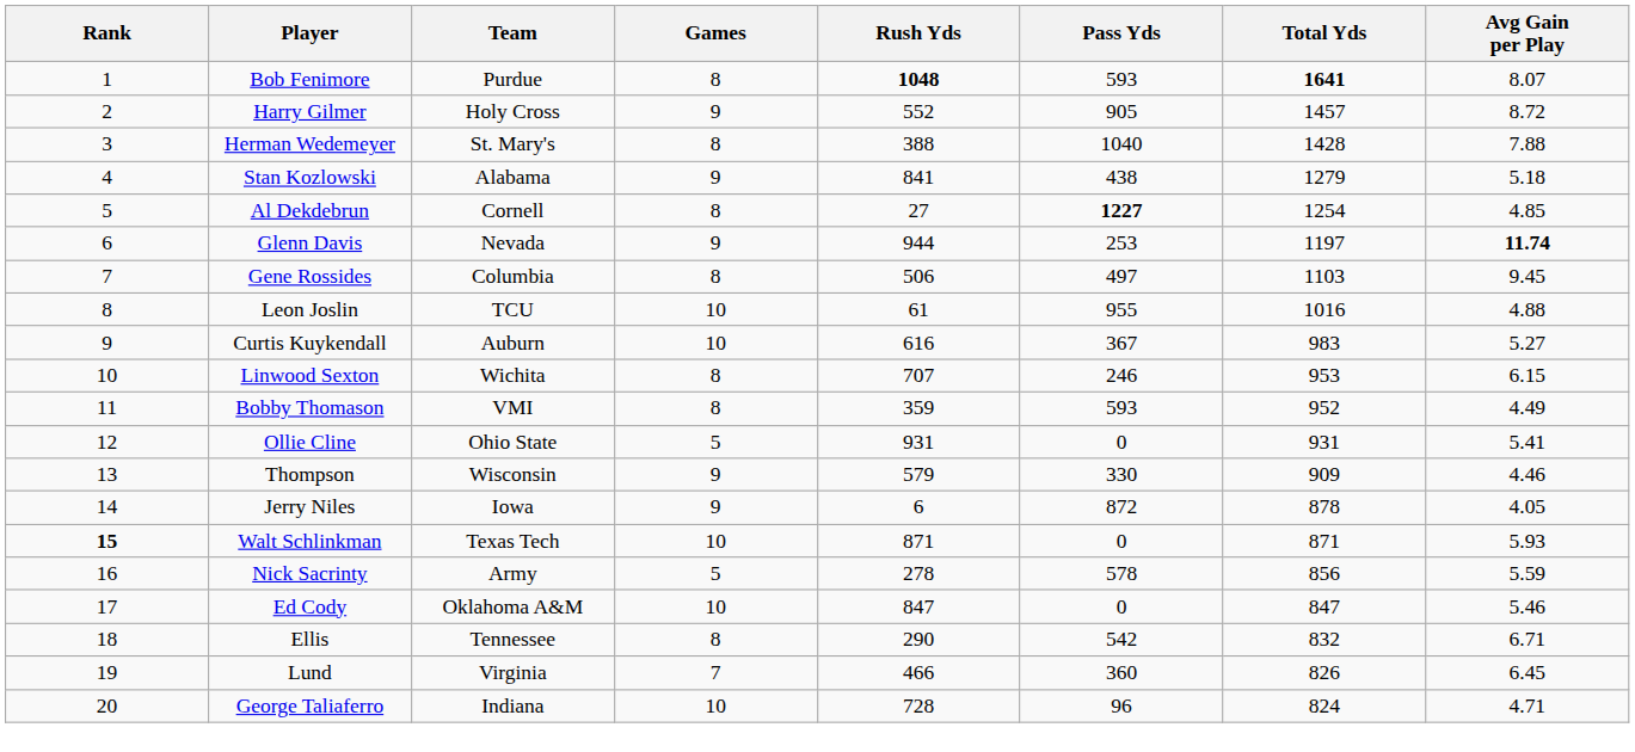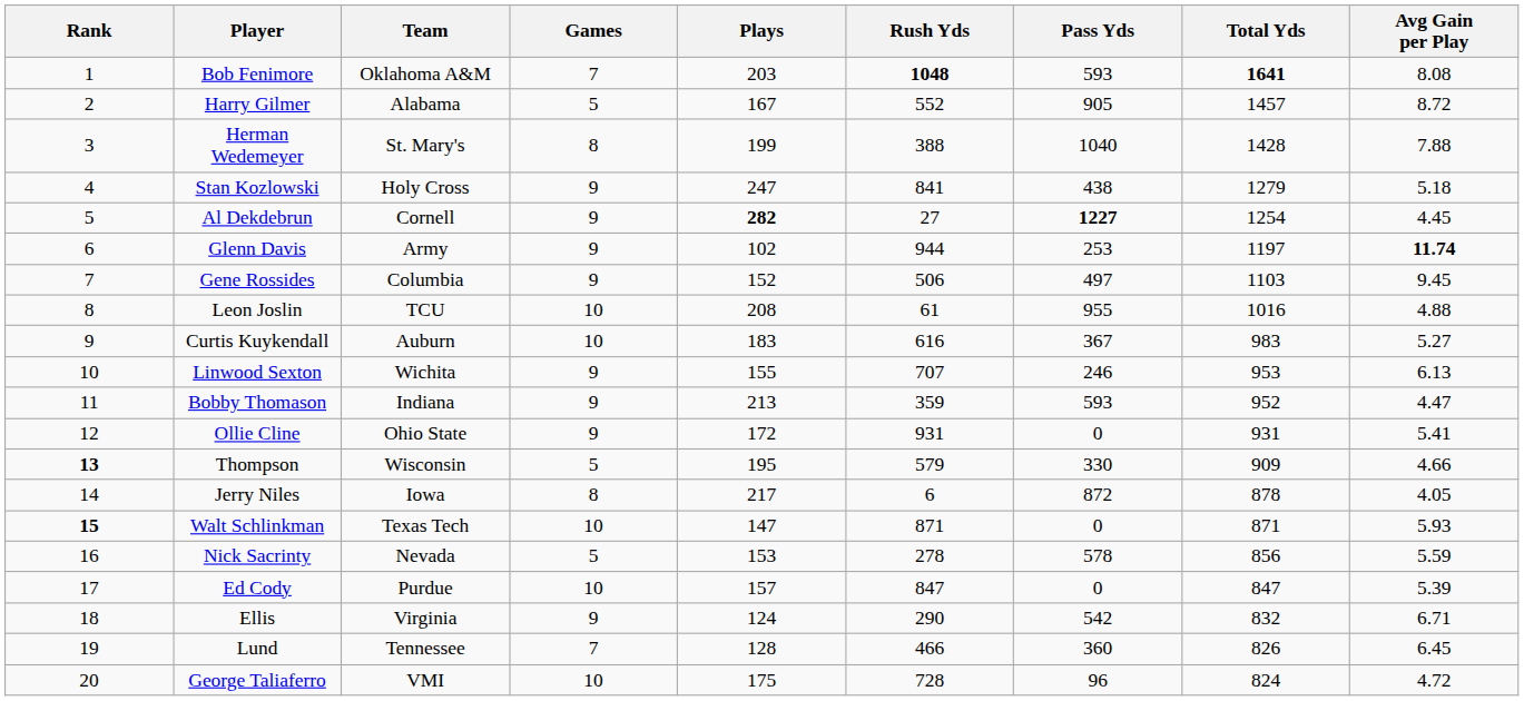+ column: Plays | 203 | 167 | 199 | 247 | 282 | 102 | 152 | 208 | 183 | 155 | 213 | 172 | 195 | 217 | 147 | 153 | 157 | 124 | 128 | 175
Bob Fenimore | Team: Purdue -> Oklahoma A&M
Bob Fenimore | Games: 8 -> 7
Bob Fenimore | Avg Gain per Play: 8.07 -> 8.08
Harry Gilmer | Team: Holy Cross -> Alabama
Harry Gilmer | Games: 9 -> 5
Stan Kozlowski | Team: Alabama -> Holy Cross
Al Dekdebrun | Games: 8 -> 9
Al Dekdebrun | Avg Gain per Play: 4.85 -> 4.45
Glenn Davis | Team: Nevada -> Army
Gene Rossides | Games: 8 -> 9
Linwood Sexton | Games: 8 -> 9
Linwood Sexton | Avg Gain per Play: 6.15 -> 6.13
Bobby Thomason | Team: VMI -> Indiana
Bobby Thomason | Games: 8 -> 9
Bobby Thomason | Avg Gain per Play: 4.49 -> 4.47
Ollie Cline | Games: 5 -> 9
Thompson | Rank: normal -> bold
Thompson | Games: 9 -> 5
Thompson | Avg Gain per Play: 4.46 -> 4.66
Jerry Niles | Games: 9 -> 8
Nick Sacrinty | Team: Army -> Nevada
Ed Cody | Team: Oklahoma A&M -> Purdue
Ed Cody | Avg Gain per Play: 5.46 -> 5.39
Ellis | Team: Tennessee -> Virginia
Ellis | Games: 8 -> 9
Lund | Team: Virginia -> Tennessee
George Taliaferro | Team: Indiana -> VMI
George Taliaferro | Avg Gain per Play: 4.71 -> 4.72
